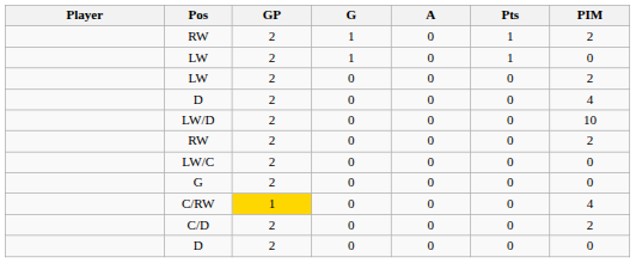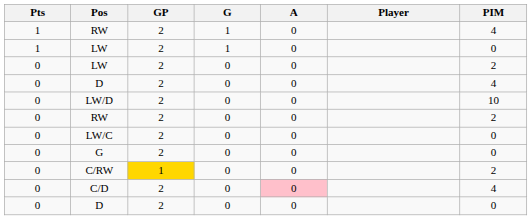columns swapped: Player <-> Pts
RW / 1 | PIM: 2 -> 4
C/RW | PIM: 4 -> 2
C/D | A: no background -> pink background
C/D | PIM: 2 -> 4
